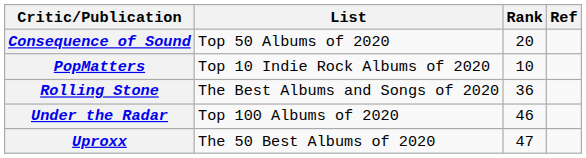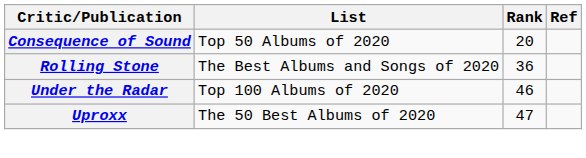- row: PopMatters | Top 10 Indie Rock Albums of 2020 | 10
